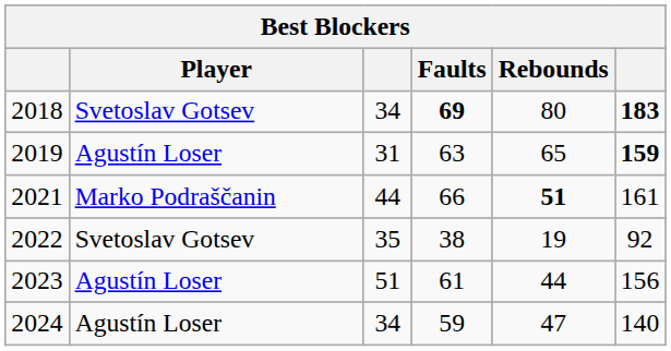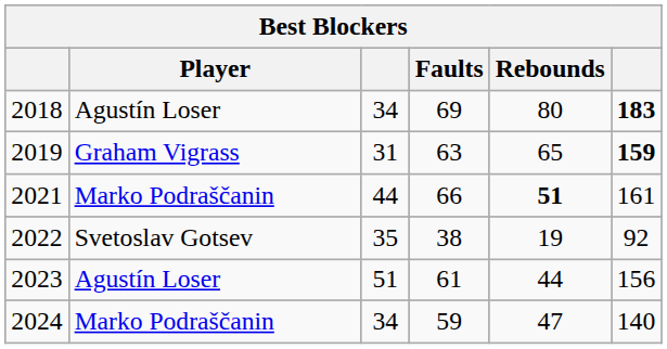2018 | Player: Svetoslav Gotsev -> Agustín Loser
2018 | Faults: bold -> normal
2019 | Player: Agustín Loser -> Graham Vigrass
2024 | Player: Agustín Loser -> Marko Podraščanin
